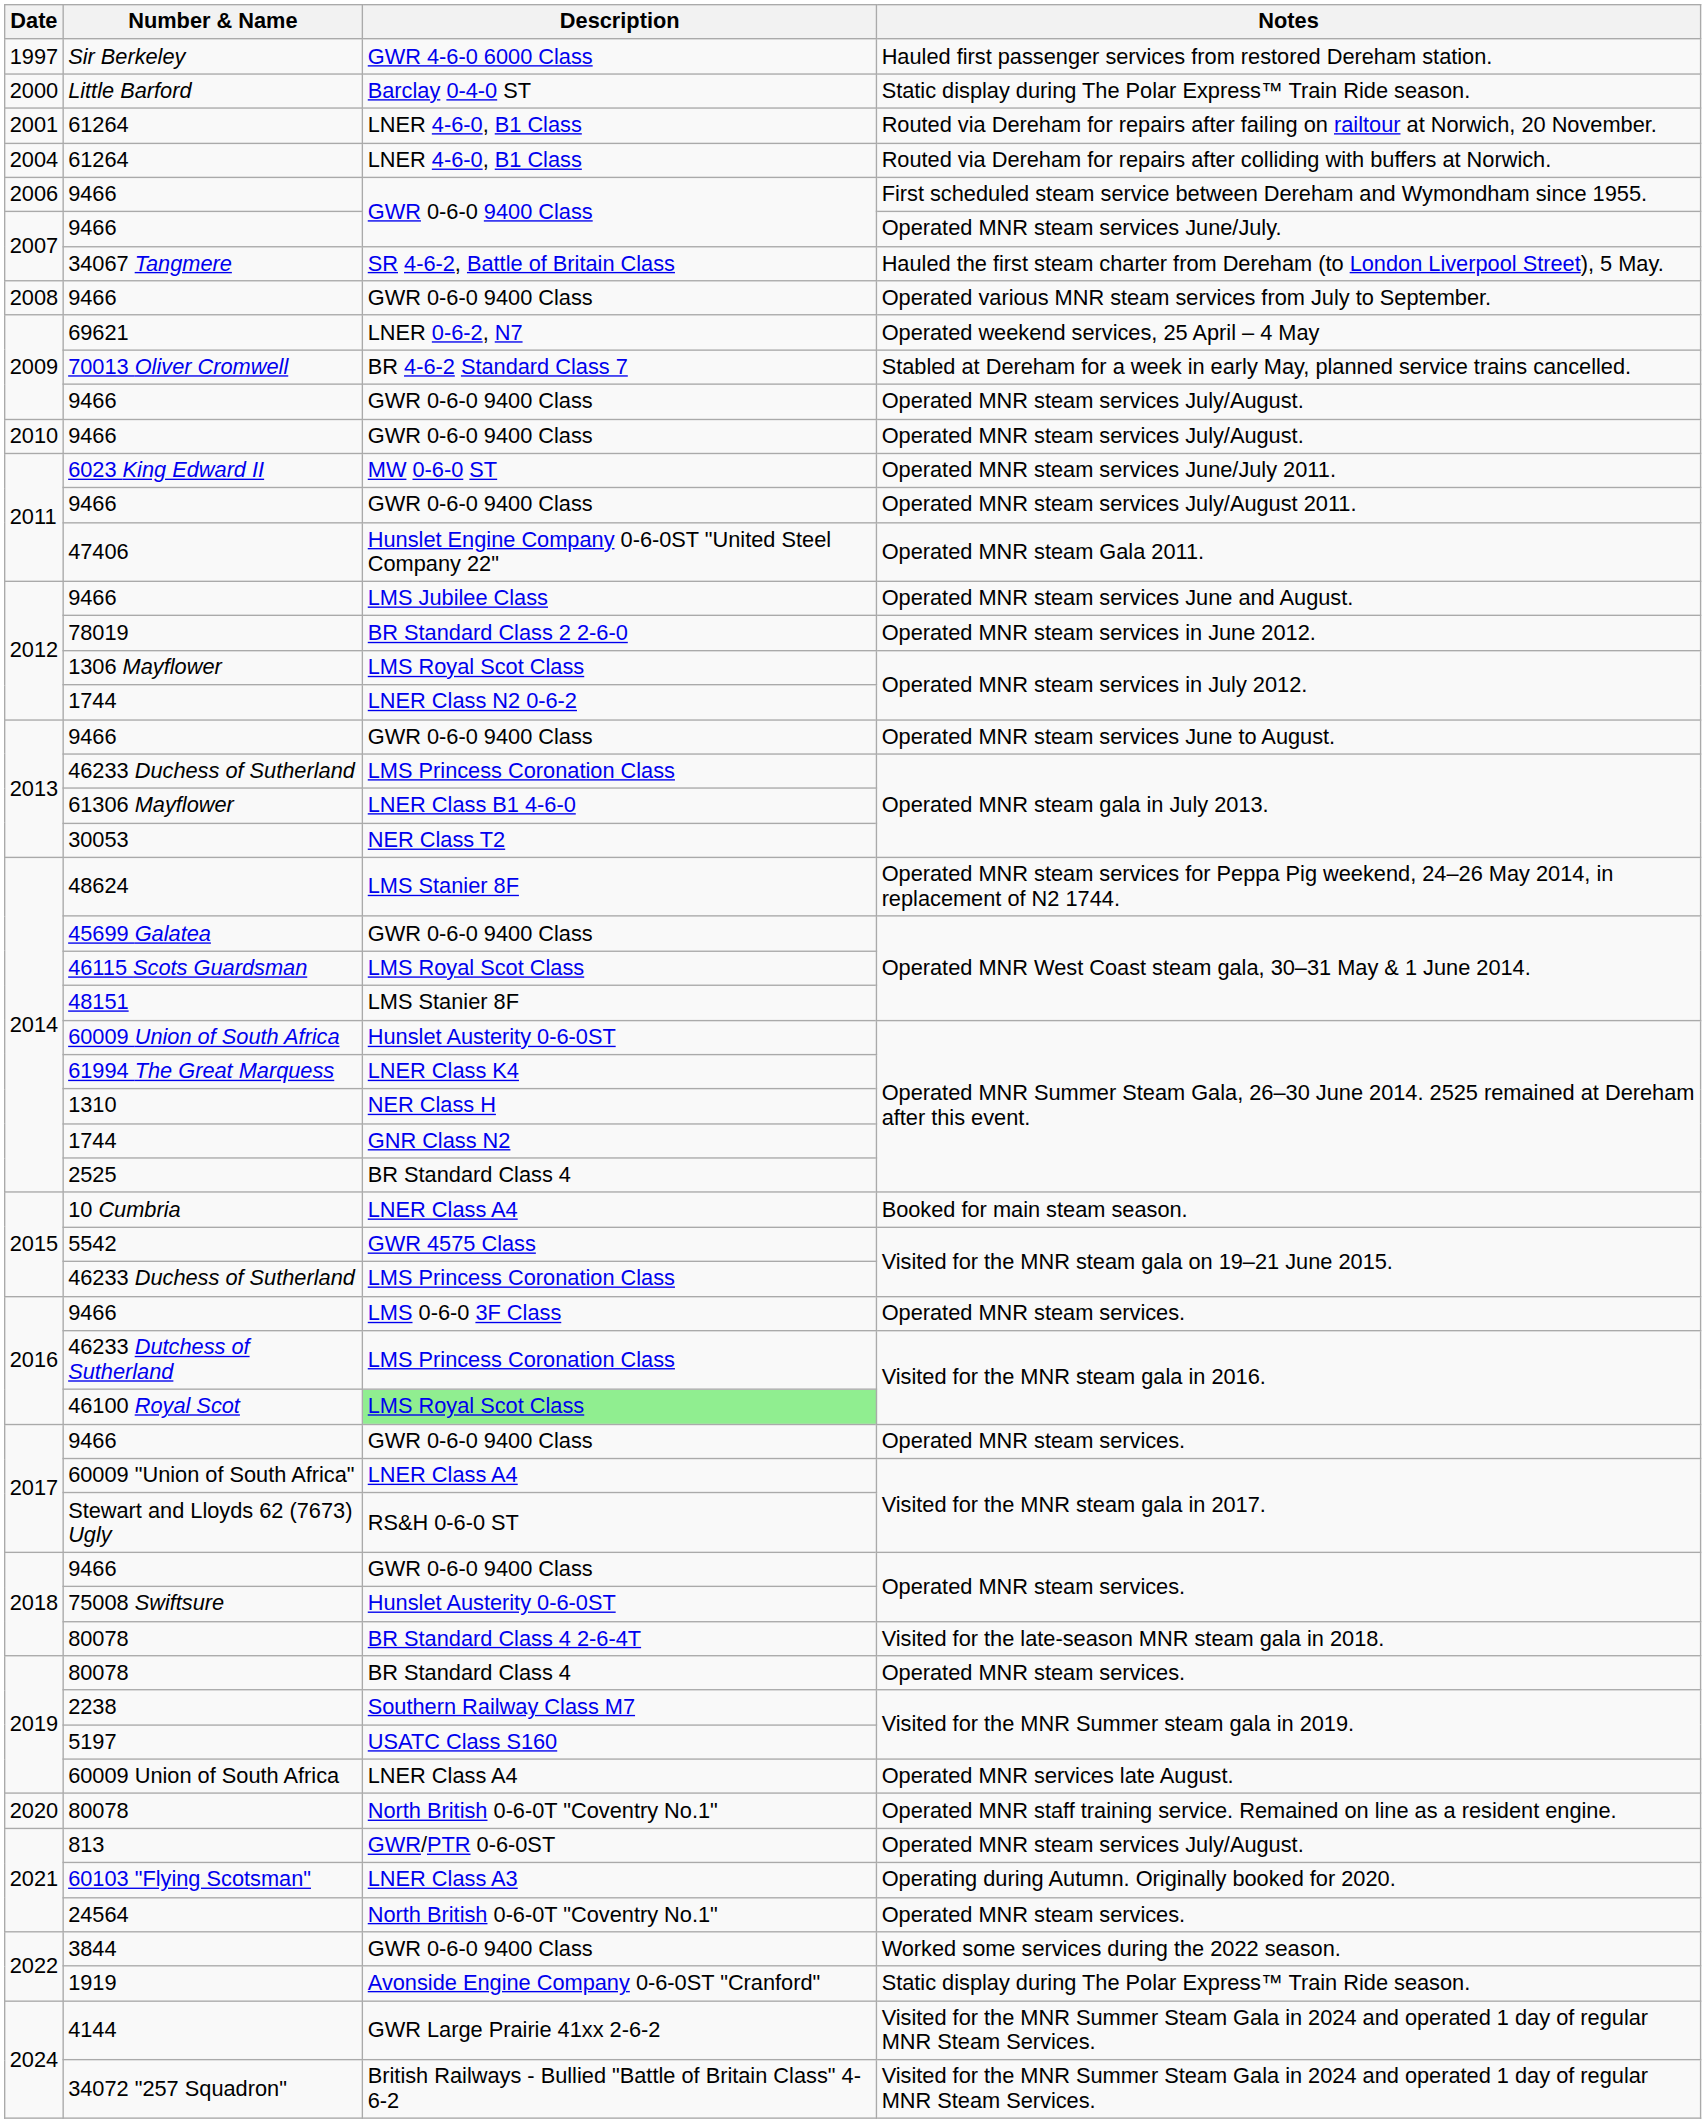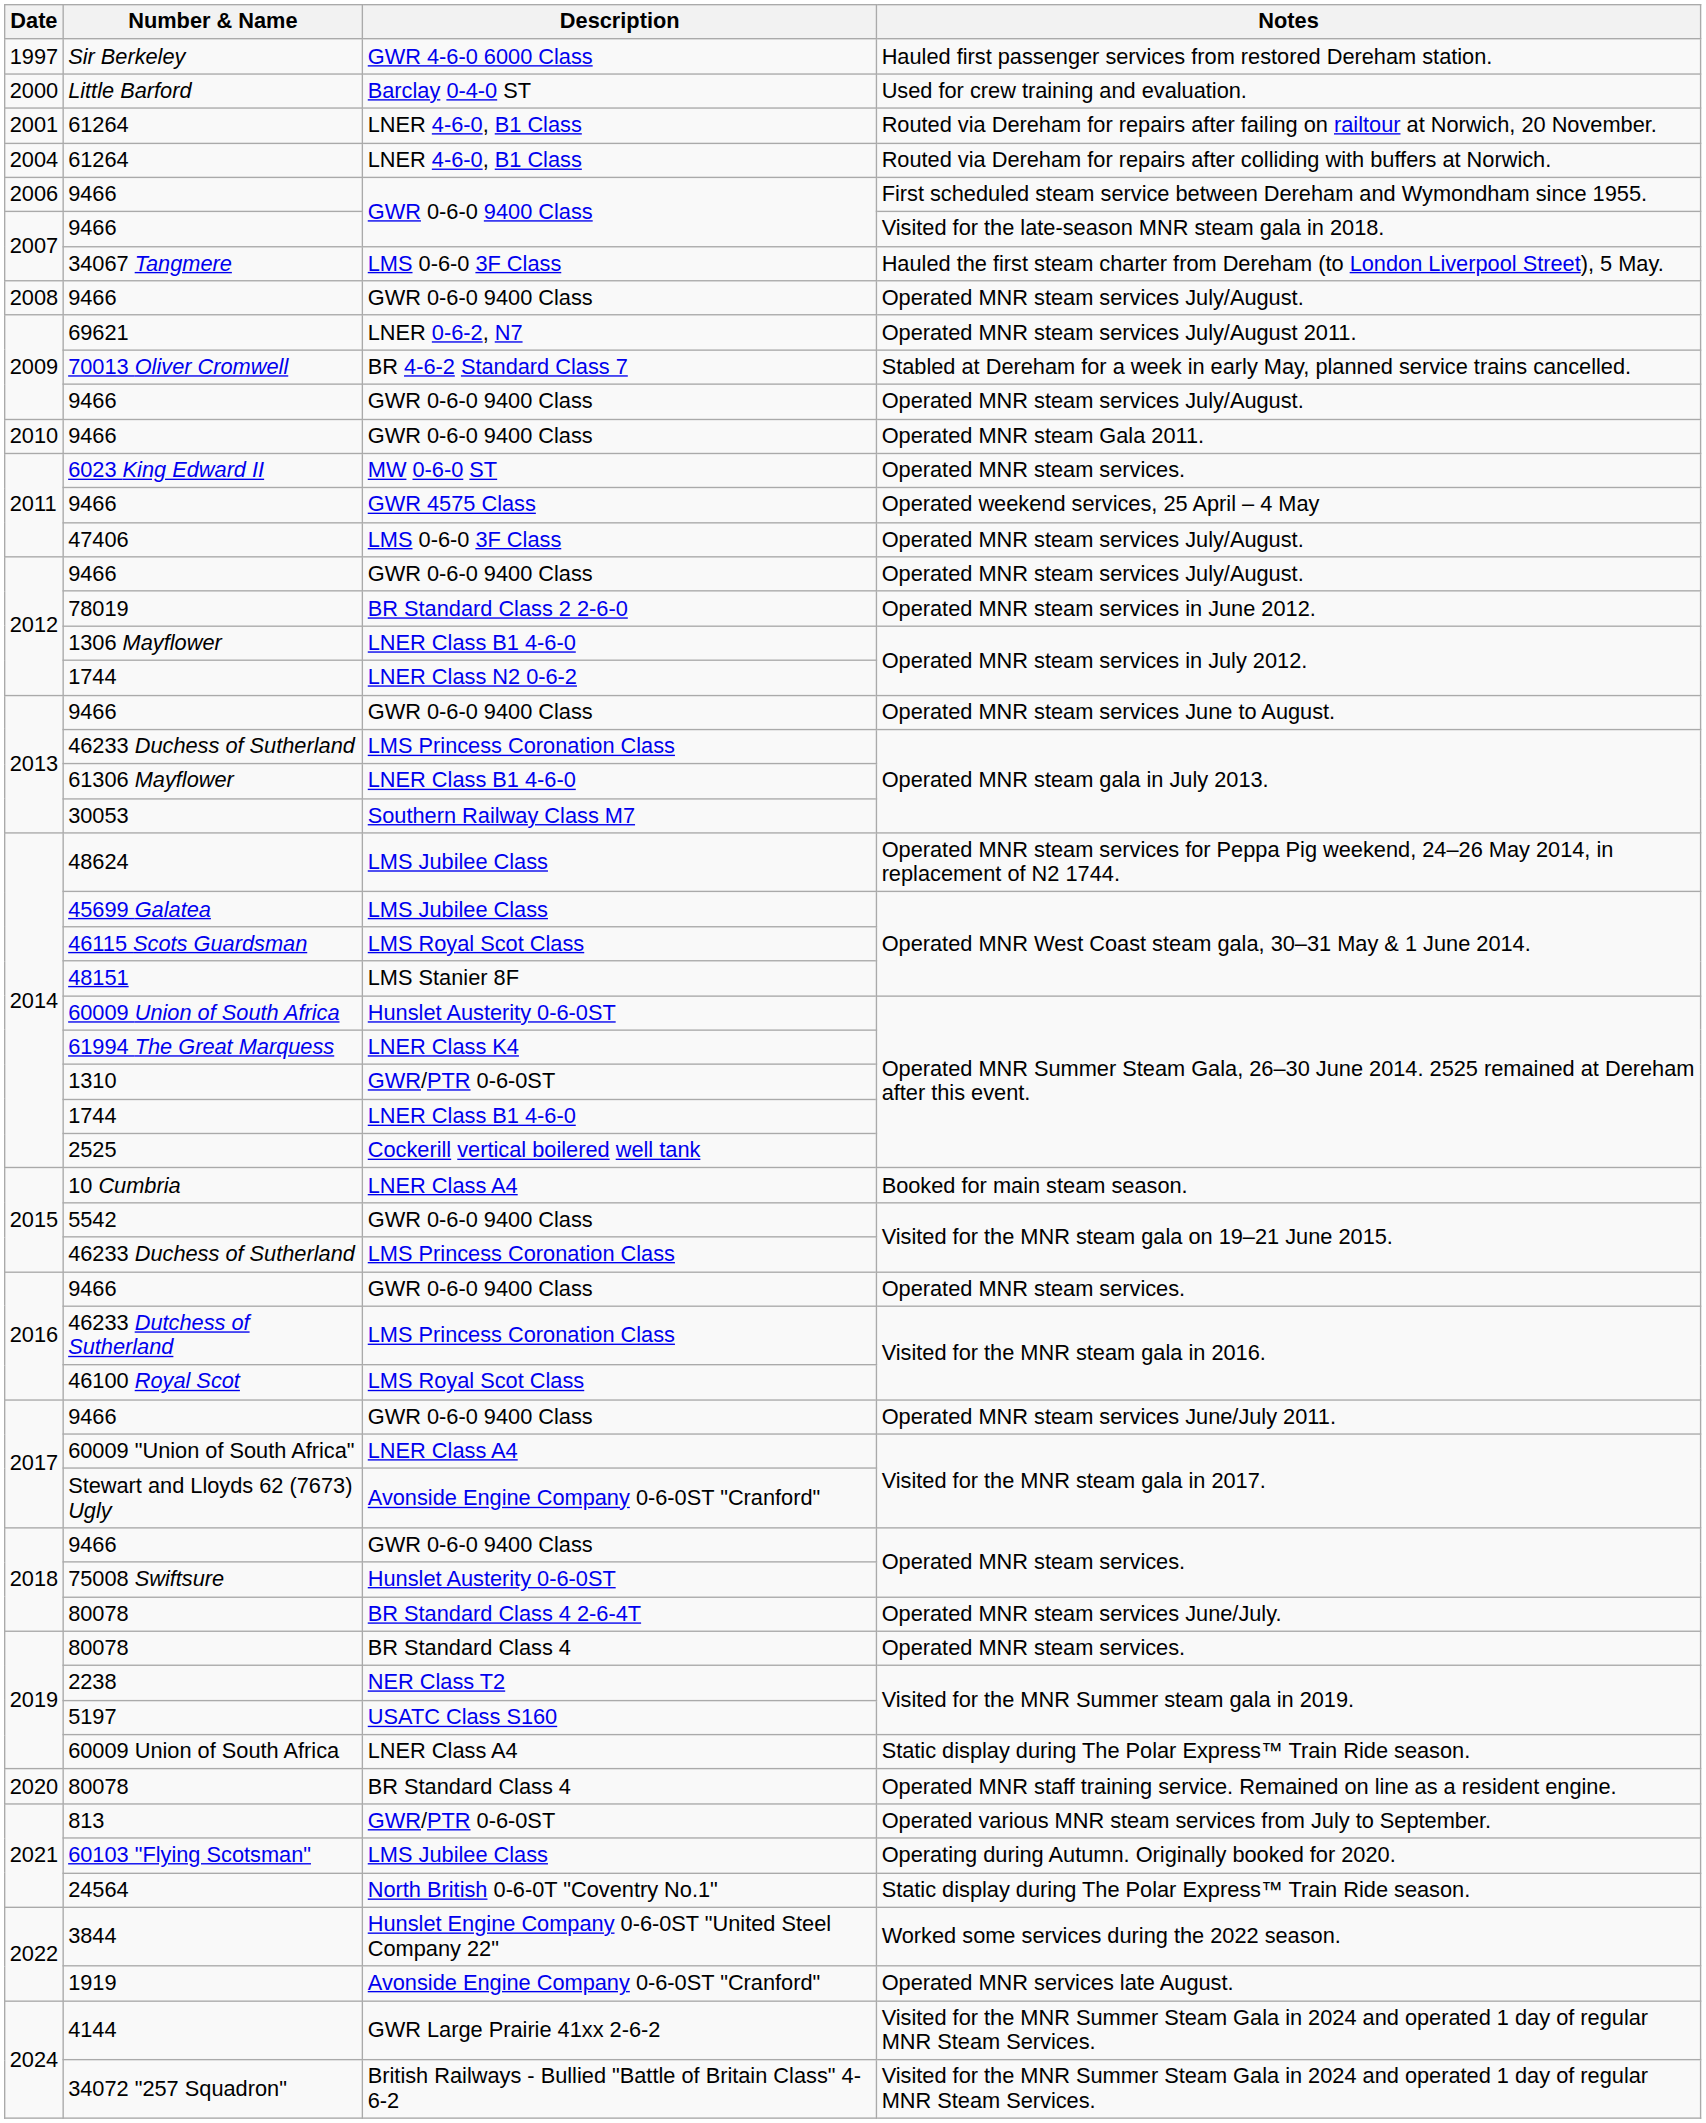Little Barford | Notes: Static display during The Polar Express™ Train Ride season. -> Used for crew training and evaluation.
2007 / 9466 | Notes: Operated MNR steam services June/July. -> Visited for the late-season MNR steam gala in 2018.
34067 Tangmere | Description: SR 4-6-2, Battle of Britain Class -> LMS 0-6-0 3F Class
2008 / 9466 | Notes: Operated various MNR steam services from July to September. -> Operated MNR steam services July/August.
69621 | Notes: Operated weekend services, 25 April – 4 May -> Operated MNR steam services July/August 2011.
2010 / 9466 | Notes: Operated MNR steam services July/August. -> Operated MNR steam Gala 2011.
6023 King Edward II | Notes: Operated MNR steam services June/July 2011. -> Operated MNR steam services.
2011 / 9466 | Description: GWR 0-6-0 9400 Class -> GWR 4575 Class
2011 / 9466 | Notes: Operated MNR steam services July/August 2011. -> Operated weekend services, 25 April – 4 May
47406 | Description: Hunslet Engine Company 0-6-0ST "United Steel Company 22" -> LMS 0-6-0 3F Class
47406 | Notes: Operated MNR steam Gala 2011. -> Operated MNR steam services July/August.
2012 / 9466 | Description: LMS Jubilee Class -> GWR 0-6-0 9400 Class
2012 / 9466 | Notes: Operated MNR steam services June and August. -> Operated MNR steam services July/August.
1306 Mayflower | Description: LMS Royal Scot Class -> LNER Class B1 4-6-0
30053 | Description: NER Class T2 -> Southern Railway Class M7
48624 | Description: LMS Stanier 8F -> LMS Jubilee Class
45699 Galatea | Description: GWR 0-6-0 9400 Class -> LMS Jubilee Class
1310 | Description: NER Class H -> GWR/PTR 0-6-0ST
2014 / 1744 | Description: GNR Class N2 -> LNER Class B1 4-6-0
2525 | Description: BR Standard Class 4 -> Cockerill vertical boilered well tank
5542 | Description: GWR 4575 Class -> GWR 0-6-0 9400 Class
2016 / 9466 | Description: LMS 0-6-0 3F Class -> GWR 0-6-0 9400 Class
46100 Royal Scot | Description: lightgreen background -> no background
2017 / 9466 | Notes: Operated MNR steam services. -> Operated MNR steam services June/July 2011.
Stewart and Lloyds 62 (7673) Ugly | Description: RS&H 0-6-0 ST -> Avonside Engine Company 0-6-0ST "Cranford"
2018 / 80078 | Notes: Visited for the late-season MNR steam gala in 2018. -> Operated MNR steam services June/July.
2238 | Description: Southern Railway Class M7 -> NER Class T2
2019 / 60009 Union of South Africa | Notes: Operated MNR services late August. -> Static display during The Polar Express™ Train Ride season.
2020 / 80078 | Description: North British 0-6-0T "Coventry No.1" -> BR Standard Class 4
813 | Notes: Operated MNR steam services July/August. -> Operated various MNR steam services from July to September.
60103 "Flying Scotsman" | Description: LNER Class A3 -> LMS Jubilee Class
24564 | Notes: Operated MNR steam services. -> Static display during The Polar Express™ Train Ride season.
3844 | Description: GWR 0-6-0 9400 Class -> Hunslet Engine Company 0-6-0ST "United Steel Company 22"
1919 | Notes: Static display during The Polar Express™ Train Ride season. -> Operated MNR services late August.
